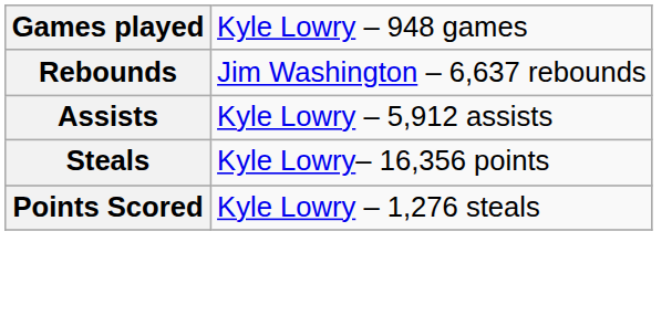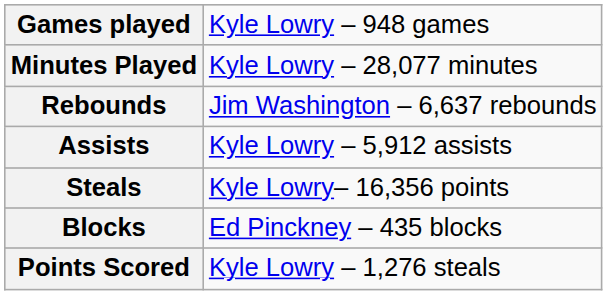+ row: Minutes Played | Kyle Lowry – 28,077 minutes
+ row: Blocks | Ed Pinckney – 435 blocks
